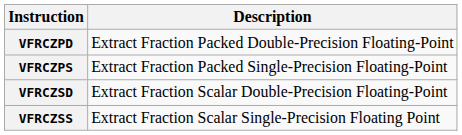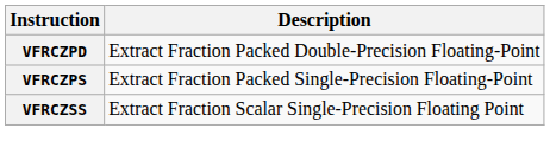- row: VFRCZSD | Extract Fraction Scalar Double-Precision Floating-Point
